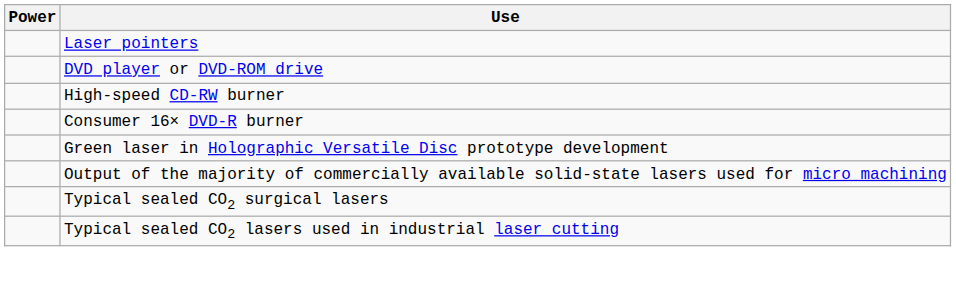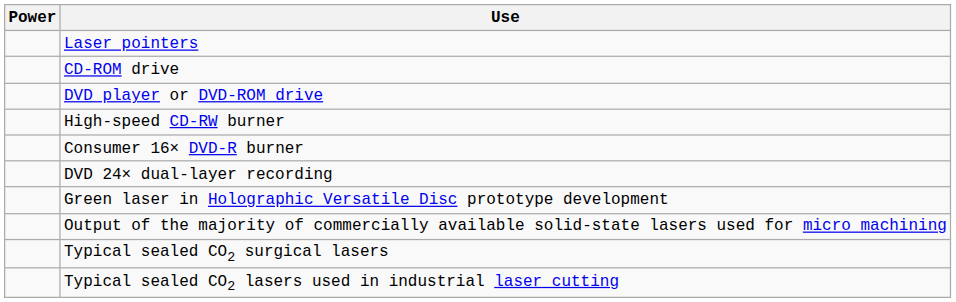+ row: CD-ROM drive
+ row: DVD 24× dual-layer recording
